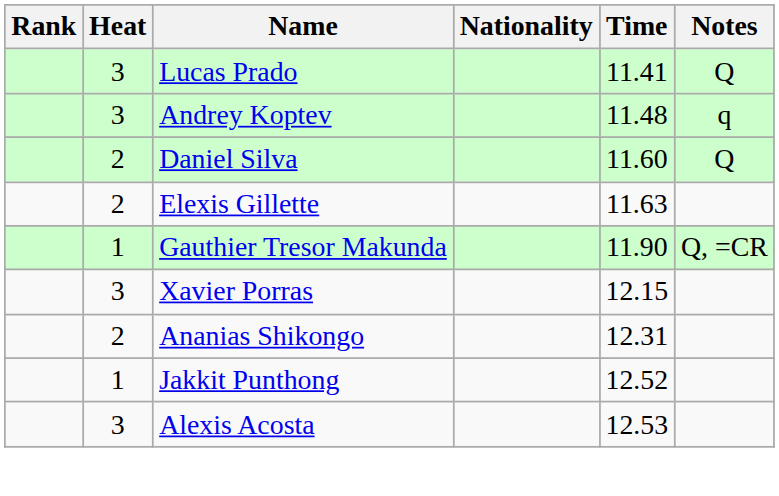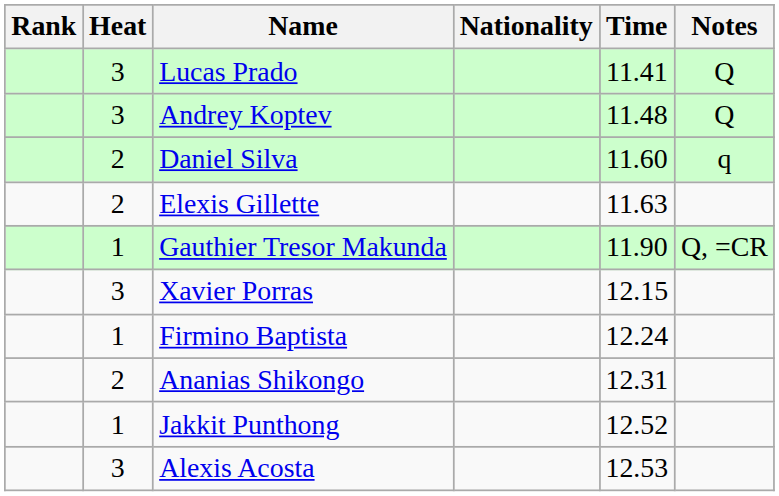Andrey Koptev | Notes: q -> Q
Daniel Silva | Notes: Q -> q
+ row: 1 | Firmino Baptista | 12.24
